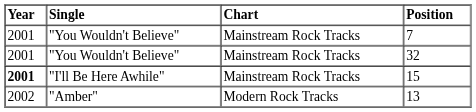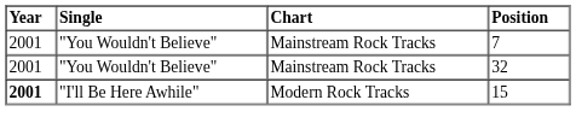15 | Chart: Mainstream Rock Tracks -> Modern Rock Tracks
- row: 2002 | "Amber" | Modern Rock Tracks | 13
